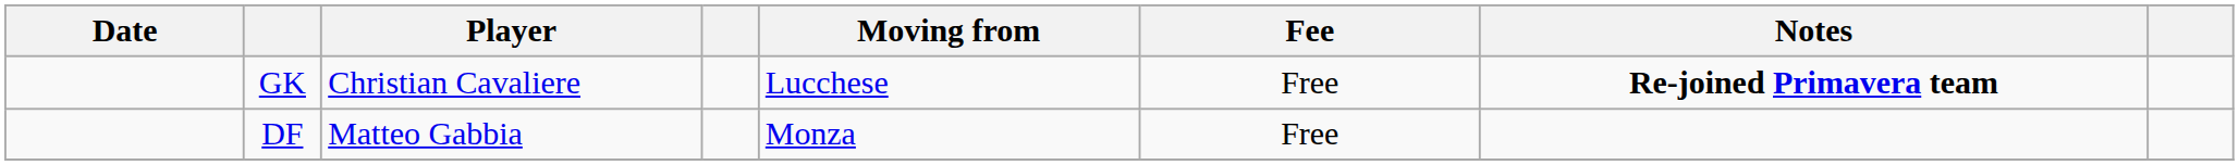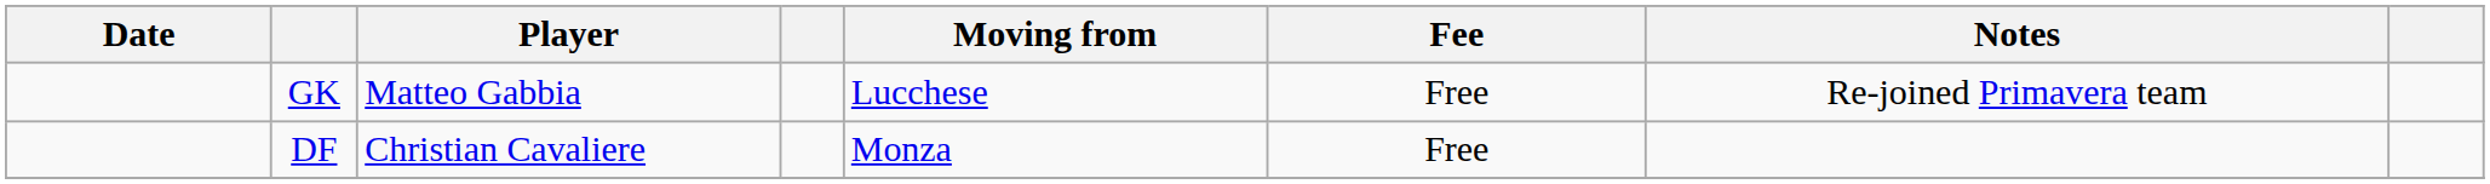GK | Player: Christian Cavaliere -> Matteo Gabbia
GK | Notes: bold -> normal
DF | Player: Matteo Gabbia -> Christian Cavaliere
